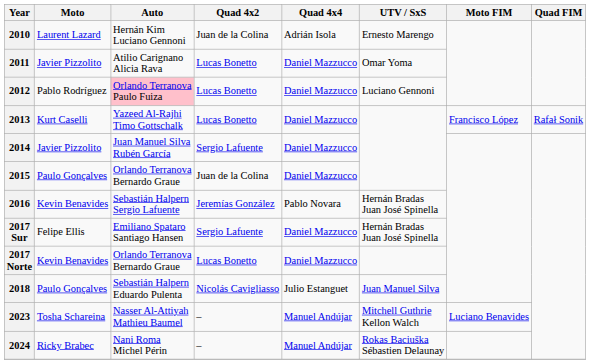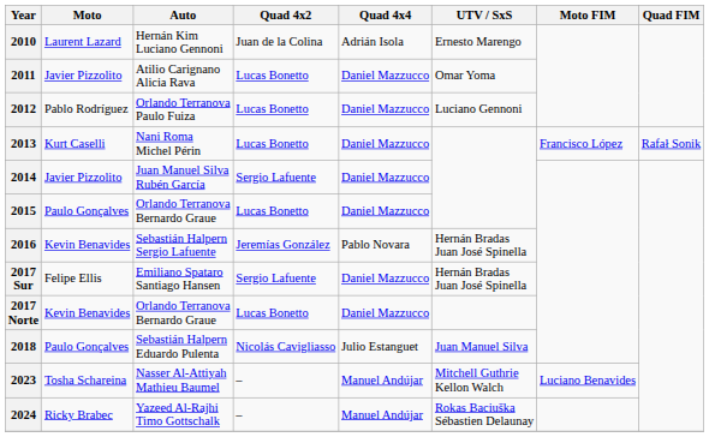2012 | Auto: pink background -> no background
2013 | Auto: Yazeed Al-Rajhi Timo Gottschalk -> Nani Roma Michel Périn
2015 | Quad 4x2: Juan de la Colina -> Lucas Bonetto
2024 | Auto: Nani Roma Michel Périn -> Yazeed Al-Rajhi Timo Gottschalk
